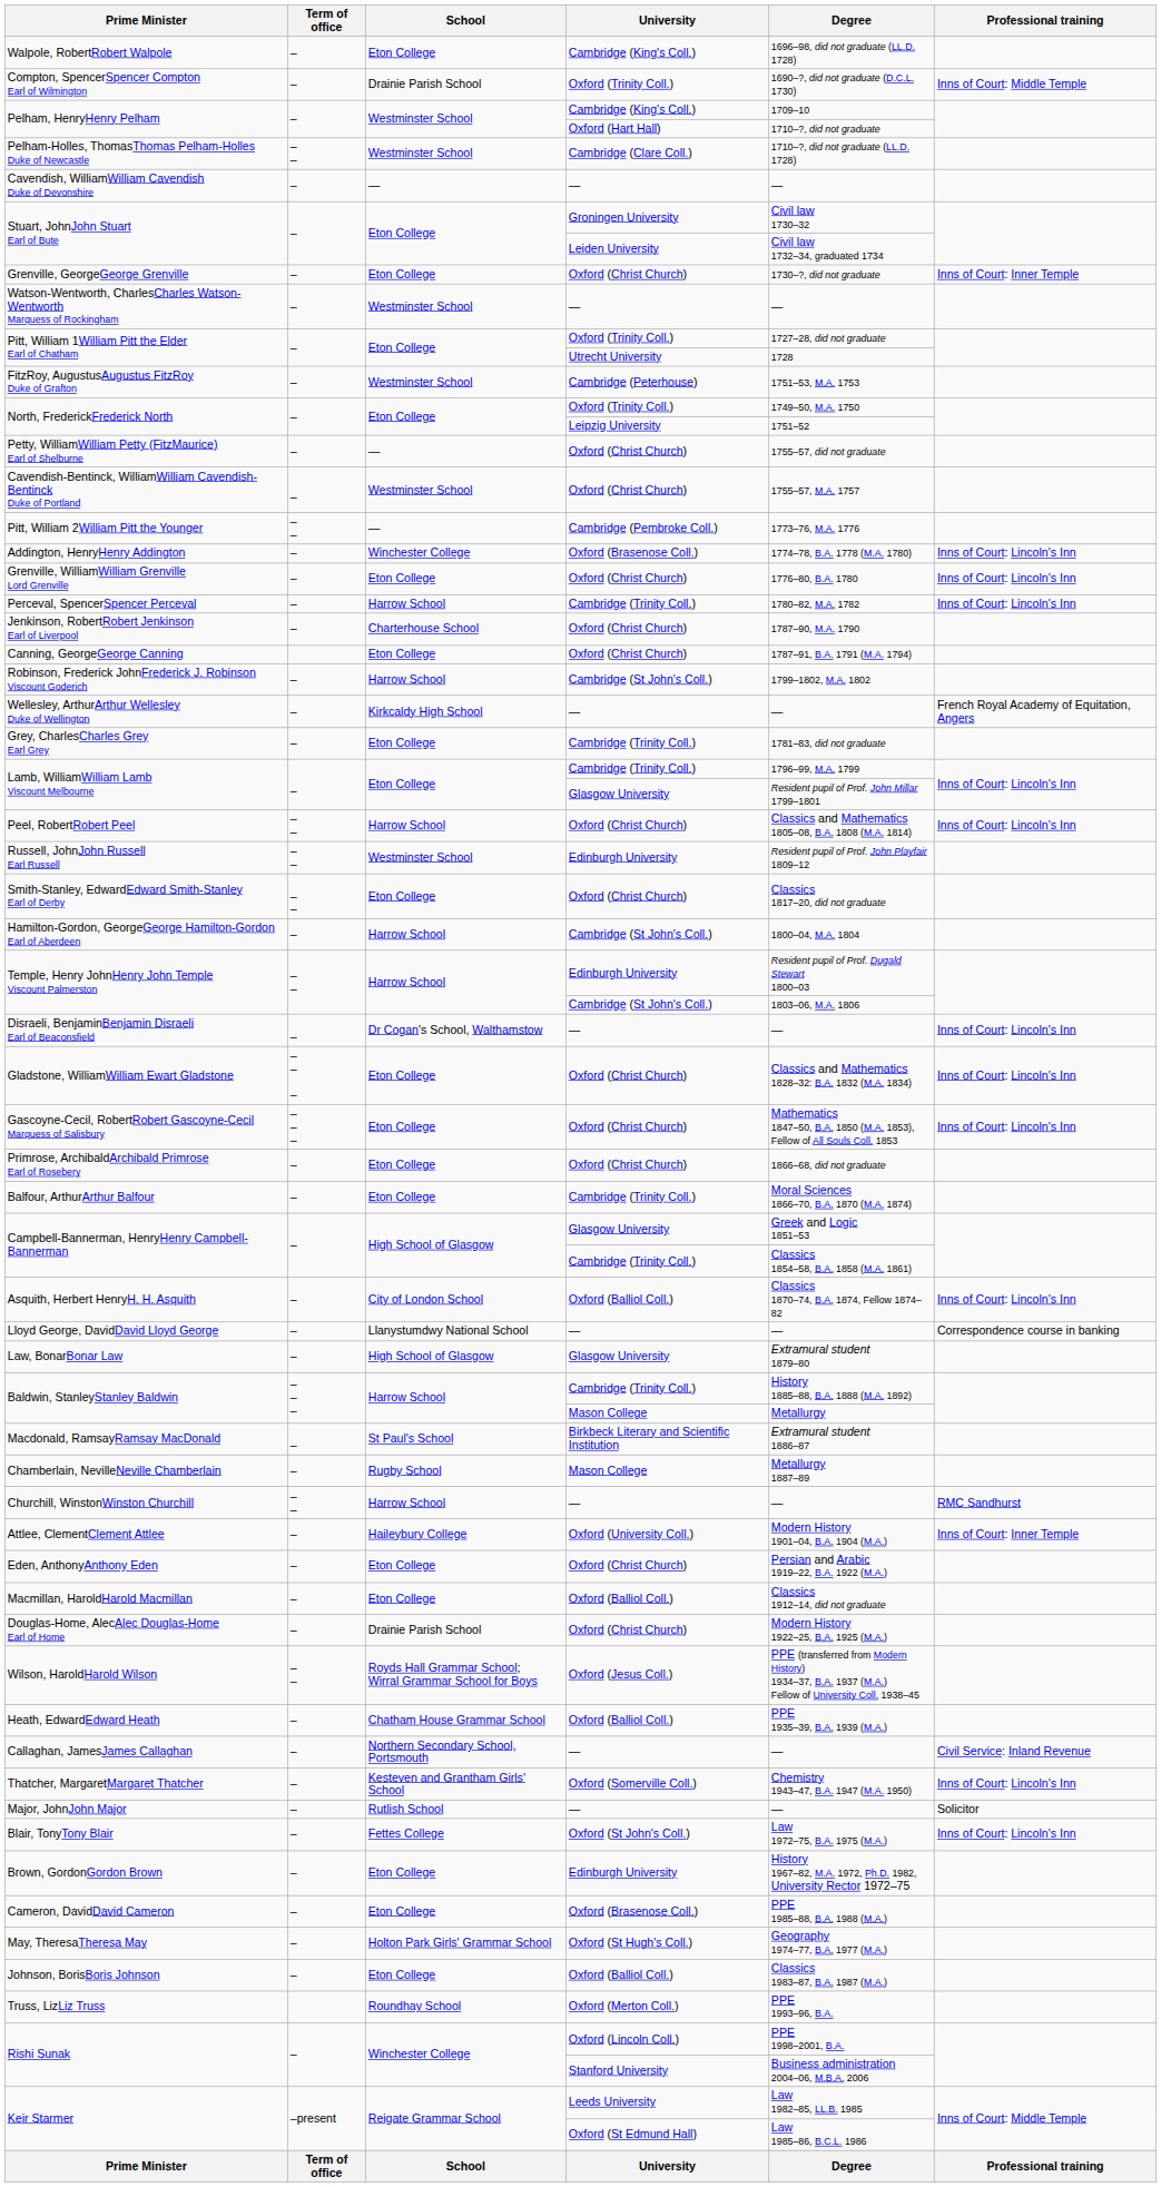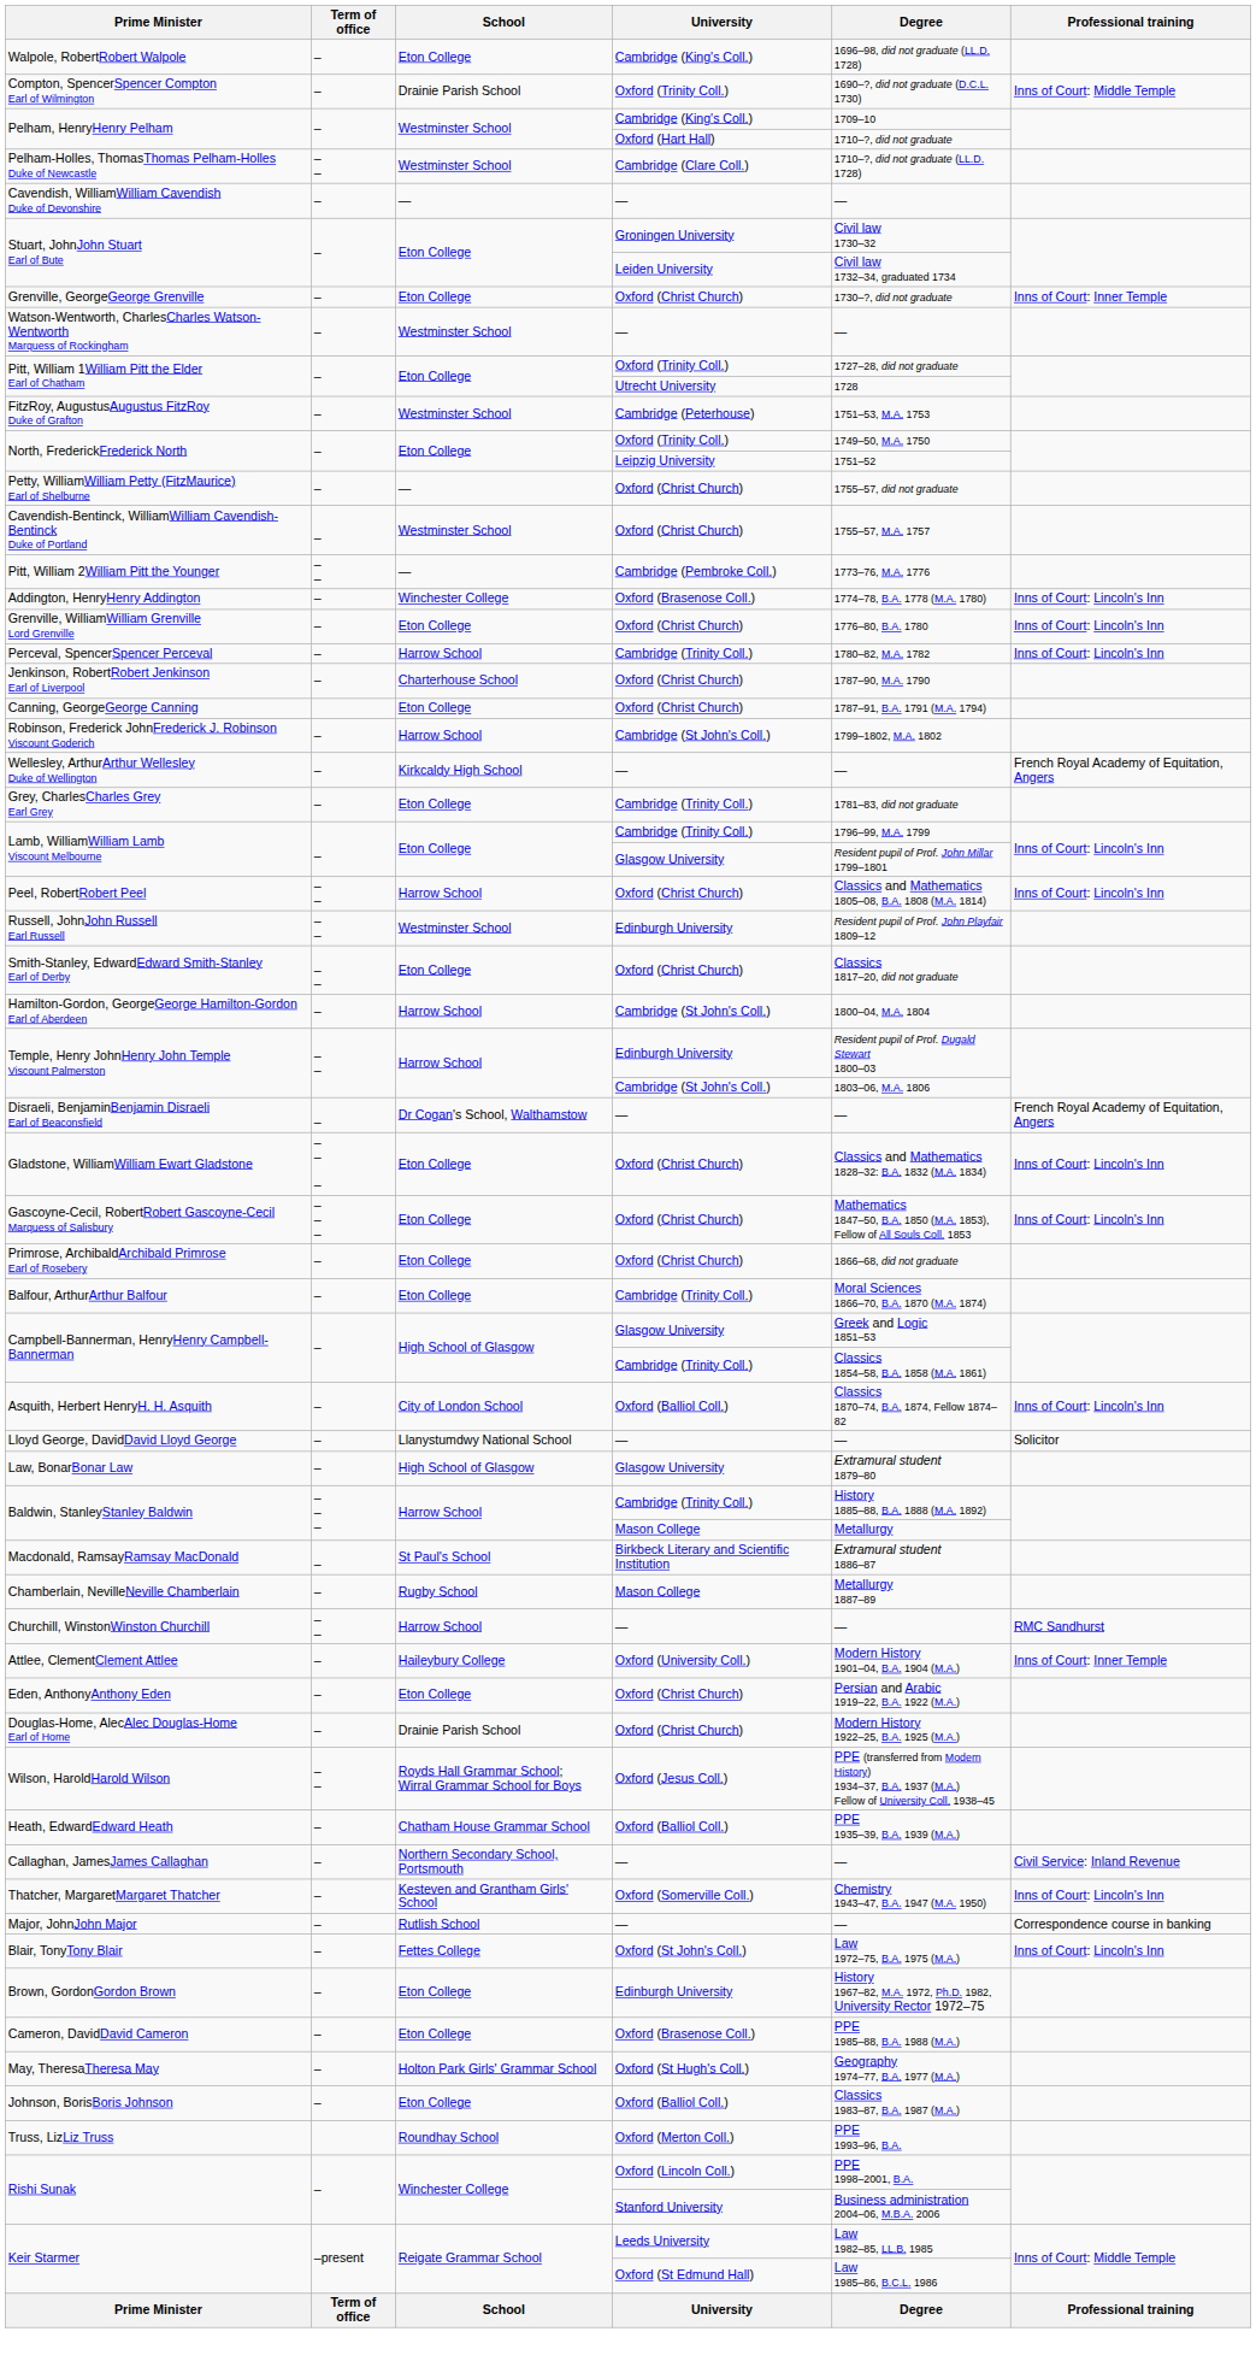Disraeli, BenjaminBenjamin Disraeli Earl of Beaconsfield | Professional training: Inns of Court: Lincoln's Inn -> French Royal Academy of Equitation, Angers
Lloyd George, DavidDavid Lloyd George | Professional training: Correspondence course in banking -> Solicitor
- row: Macmillan, HaroldHarold Macmillan | – | Eton College | Oxford (Balliol Coll.) | Classics 1912–14, did not graduate
Major, JohnJohn Major | Professional training: Solicitor -> Correspondence course in banking
